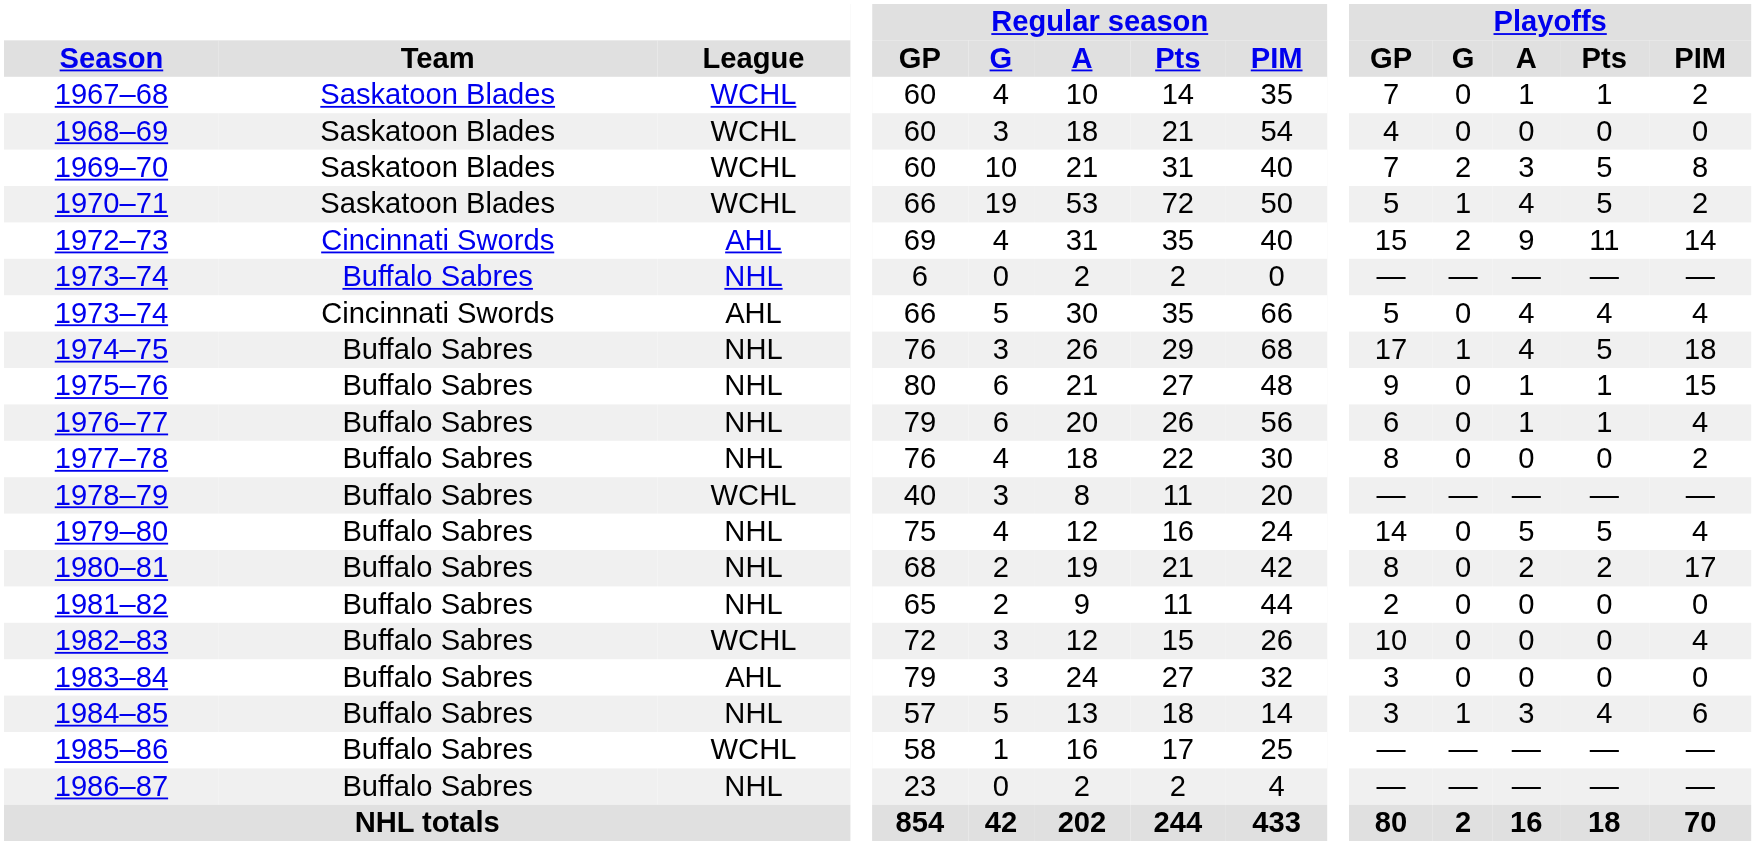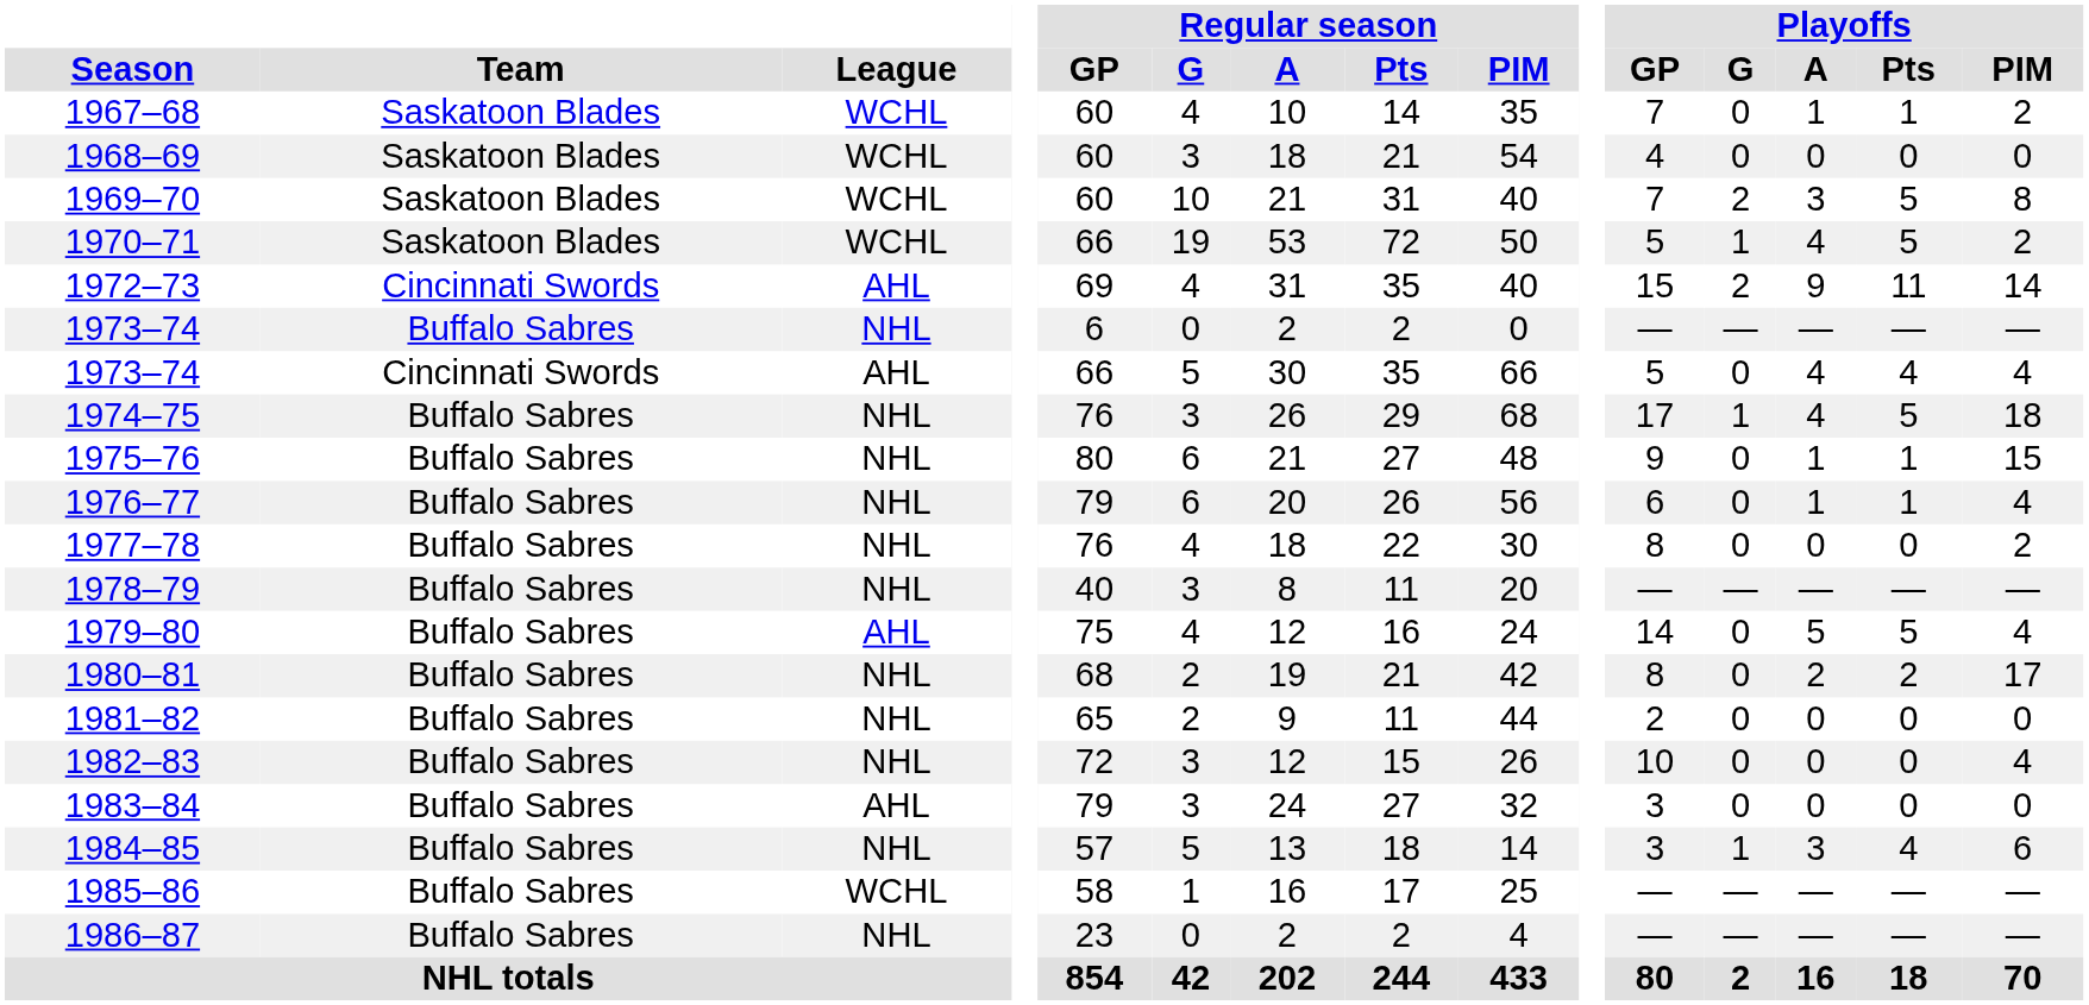1978–79 | League: WCHL -> NHL
1979–80 | League: NHL -> AHL
1982–83 | League: WCHL -> NHL
